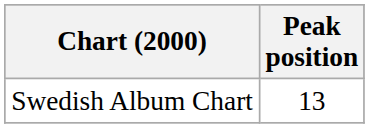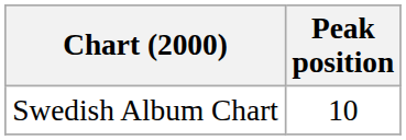Swedish Album Chart | Peak position: 13 -> 10
